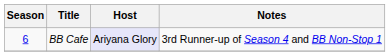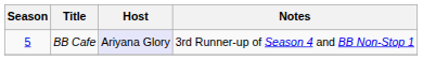BB Cafe | Season: 6 -> 5
